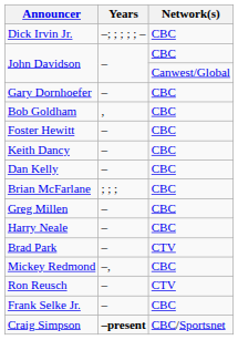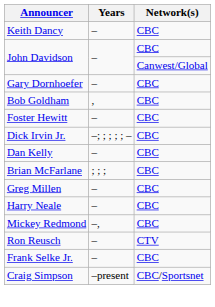rows swapped: Keith Dancy <-> Dick Irvin Jr.
- row: Brad Park | – | CTV
Craig Simpson | Years: bold -> normal
